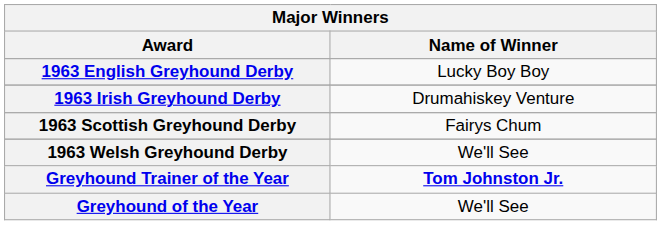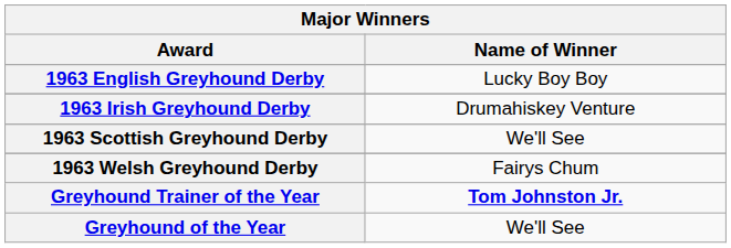1963 Scottish Greyhound Derby | Name of Winner: Fairys Chum -> We'll See
1963 Welsh Greyhound Derby | Name of Winner: We'll See -> Fairys Chum
